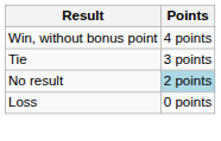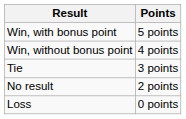+ row: Win, with bonus point | 5 points
No result | Points: lightblue background -> no background
